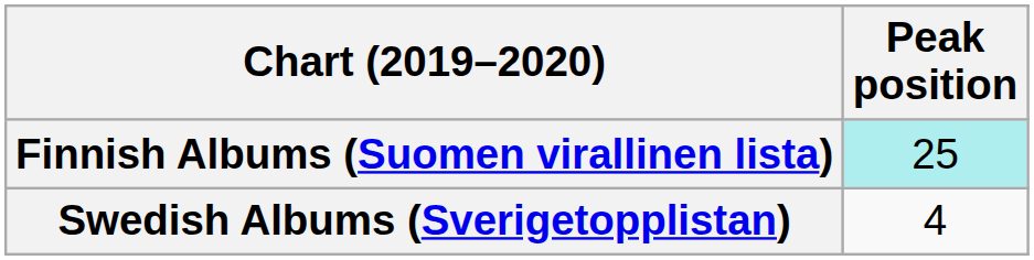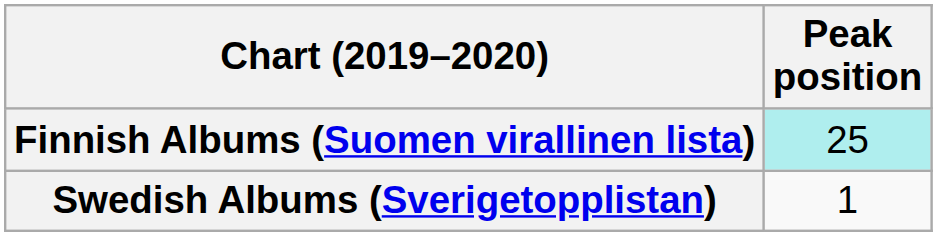Swedish Albums (Sverigetopplistan) | Peak position: 4 -> 1
